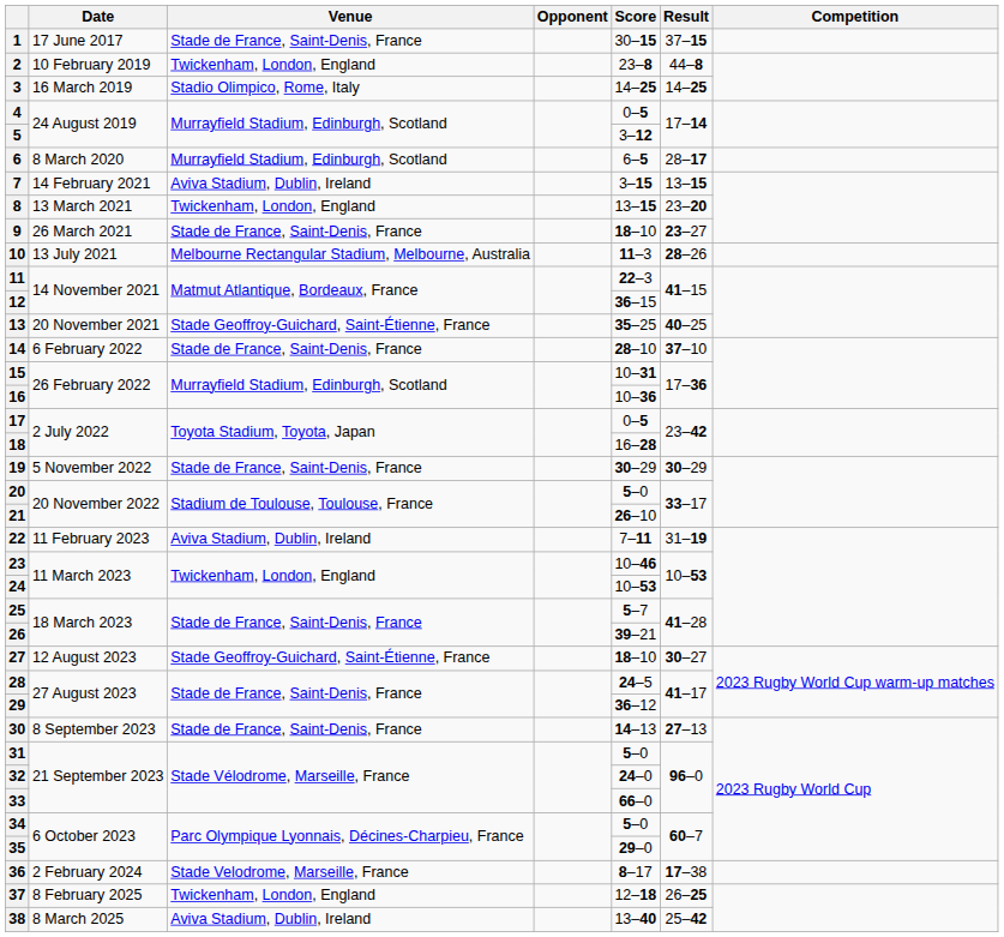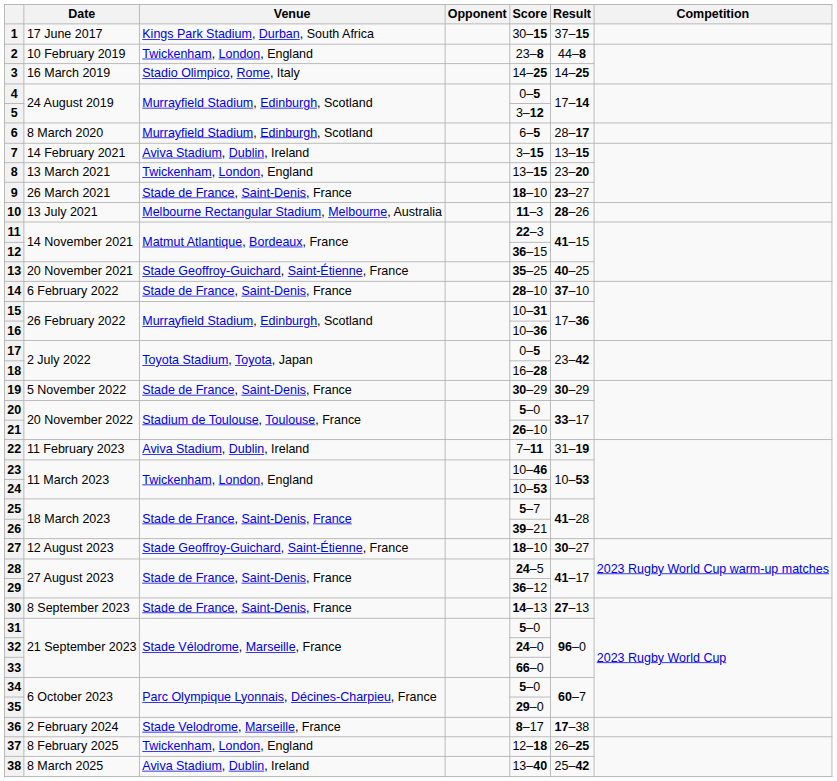1 | Venue: Stade de France, Saint-Denis, France -> Kings Park Stadium, Durban, South Africa
